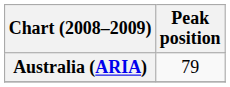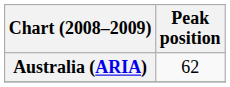Australia (ARIA) | Peak position: 79 -> 62
